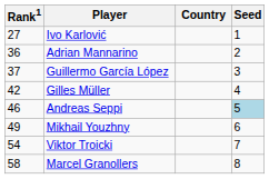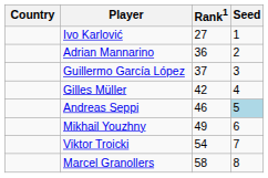columns swapped: Country <-> Rank1
